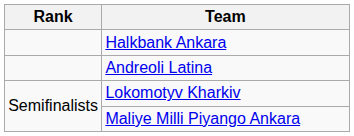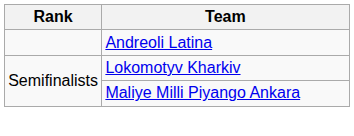- row: Halkbank Ankara
